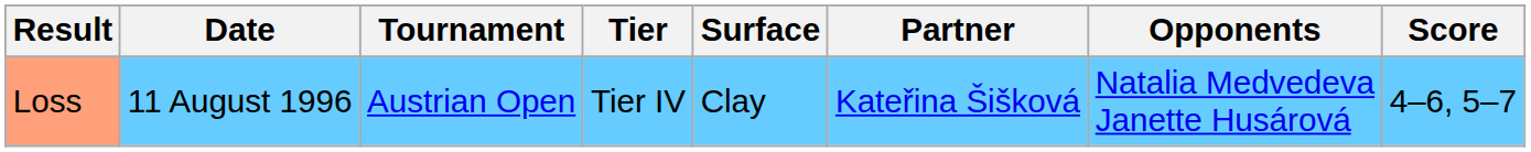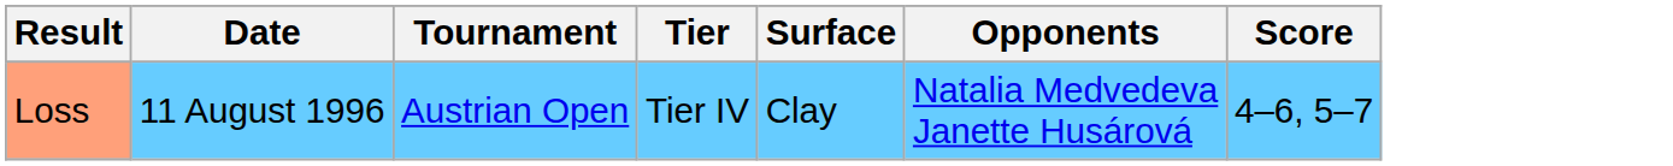- column: Partner | Kateřina Šišková
